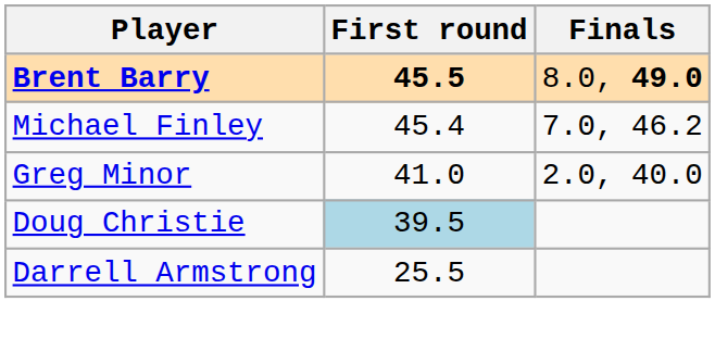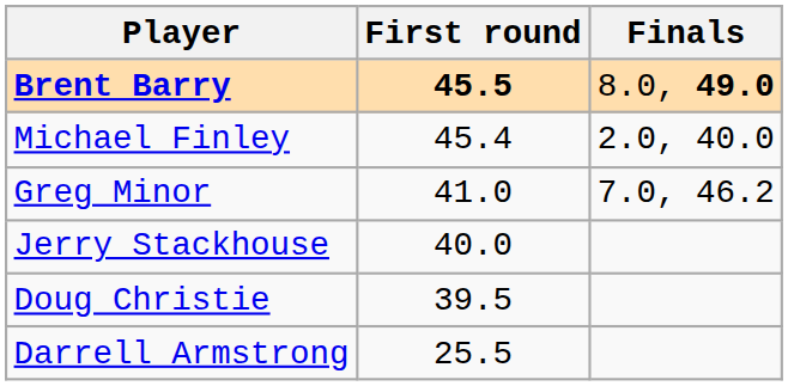Michael Finley | Finals: 7.0, 46.2 -> 2.0, 40.0
Greg Minor | Finals: 2.0, 40.0 -> 7.0, 46.2
+ row: Jerry Stackhouse | 40.0
Doug Christie | First round: lightblue background -> no background
